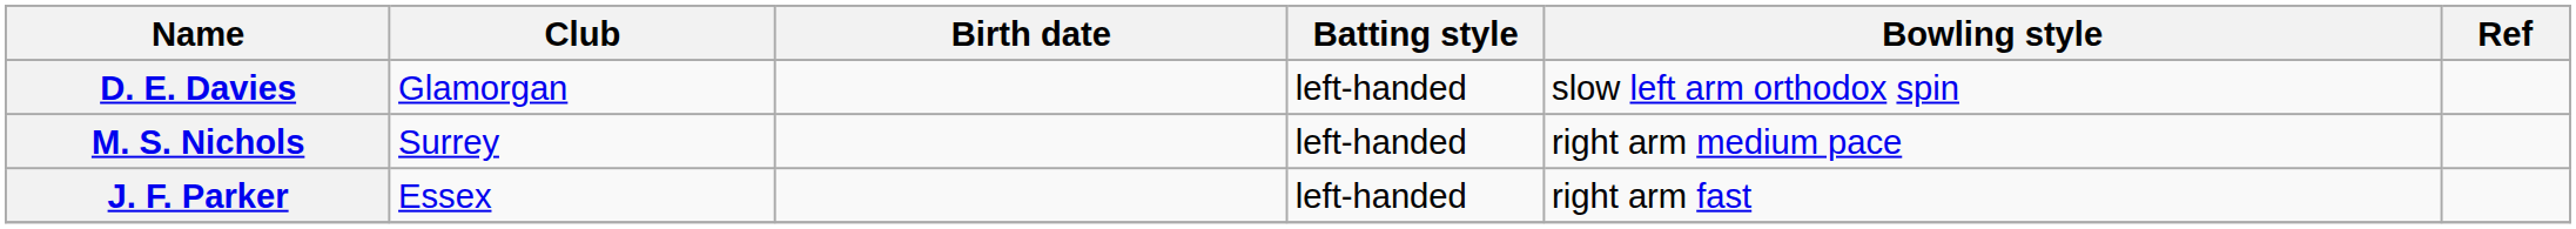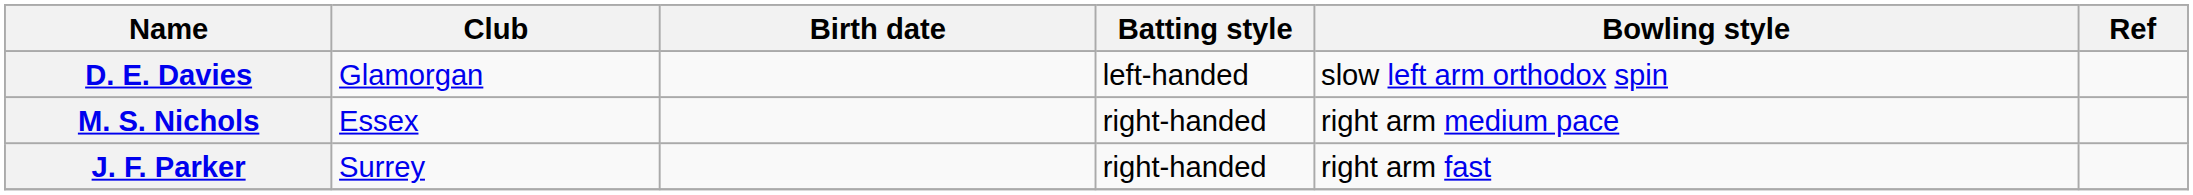M. S. Nichols | Club: Surrey -> Essex
M. S. Nichols | Batting style: left-handed -> right-handed
J. F. Parker | Club: Essex -> Surrey
J. F. Parker | Batting style: left-handed -> right-handed
